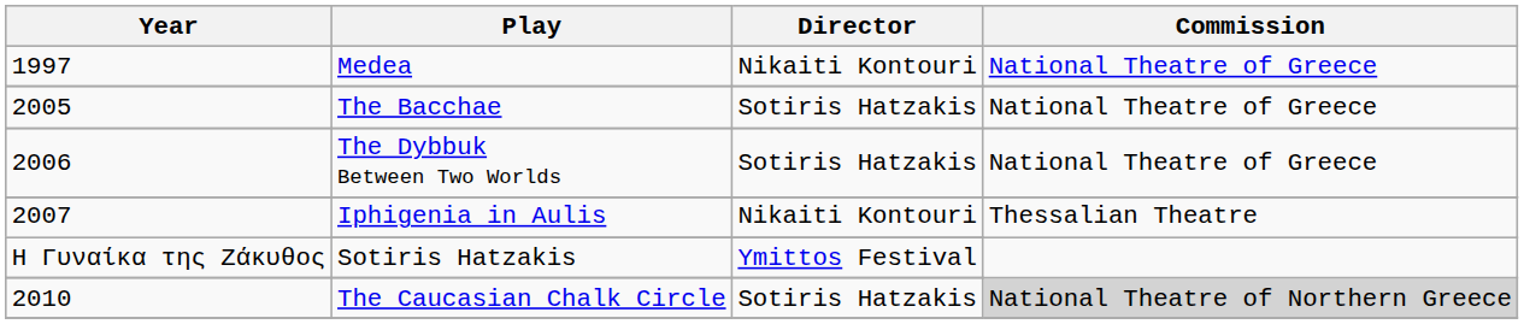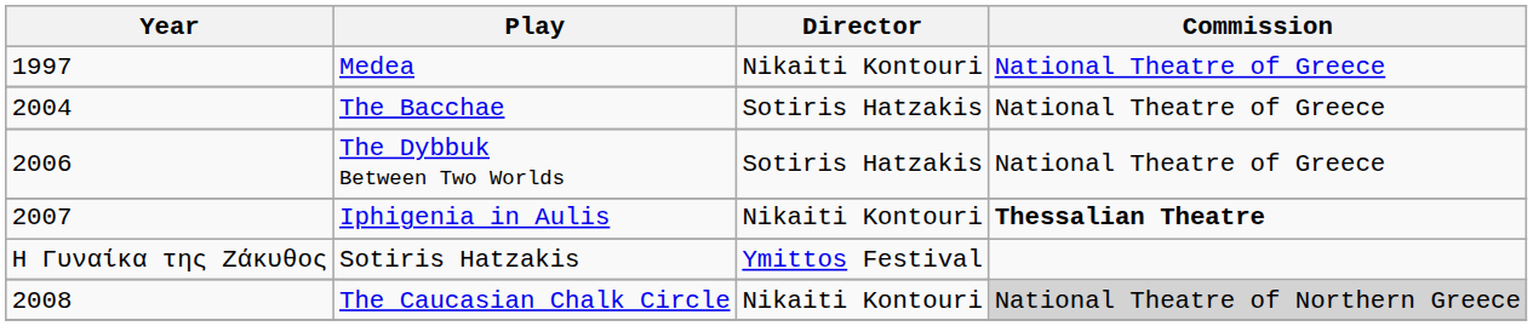The Bacchae | Year: 2005 -> 2004
Iphigenia in Aulis | Commission: normal -> bold
The Caucasian Chalk Circle | Year: 2010 -> 2008
The Caucasian Chalk Circle | Director: Sotiris Hatzakis -> Nikaiti Kontouri
